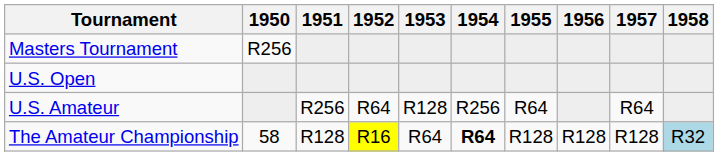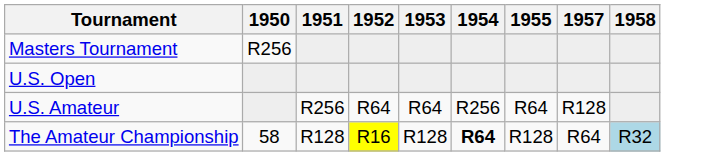- column: 1956 | R128
U.S. Amateur | 1953: R128 -> R64
U.S. Amateur | 1957: R64 -> R128
The Amateur Championship | 1953: R64 -> R128
The Amateur Championship | 1957: R128 -> R64
